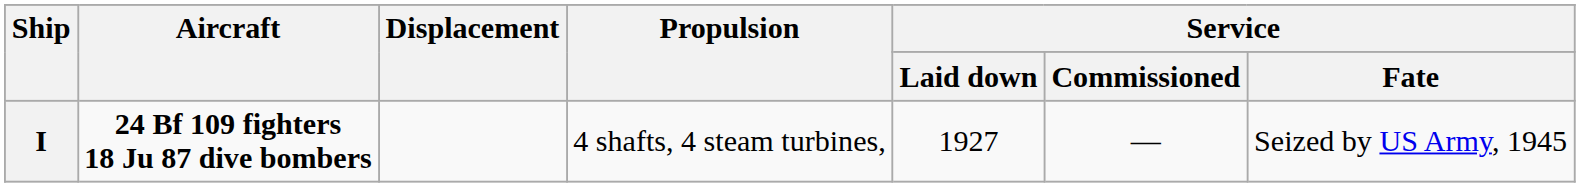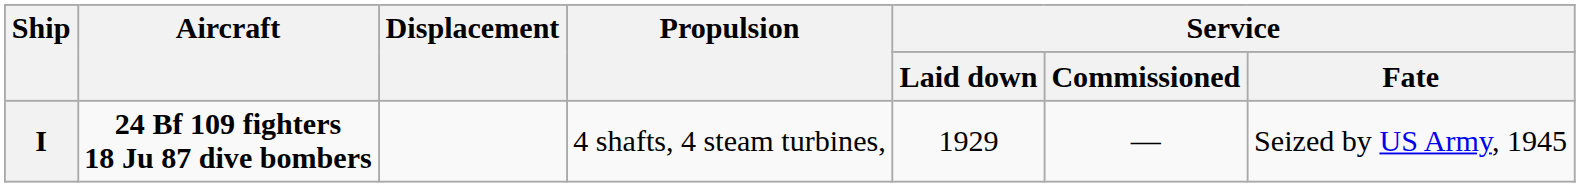I | Service / Laid down: 1927 -> 1929
